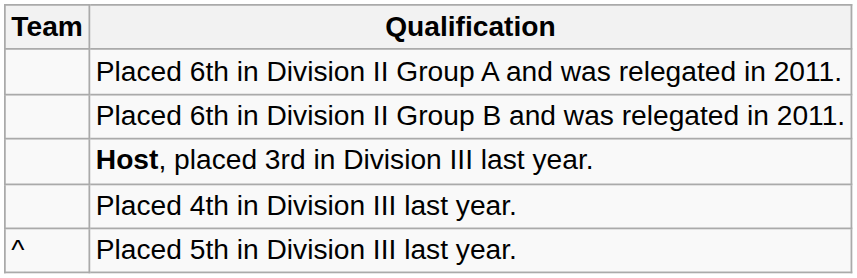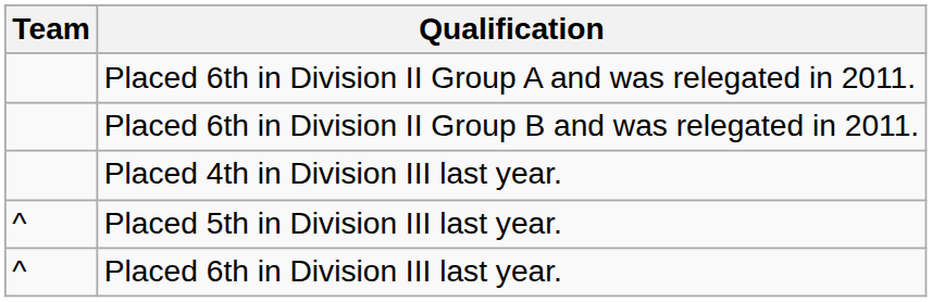- row: Host, placed 3rd in Division III last year.
+ row: ^ | Placed 6th in Division III last year.
